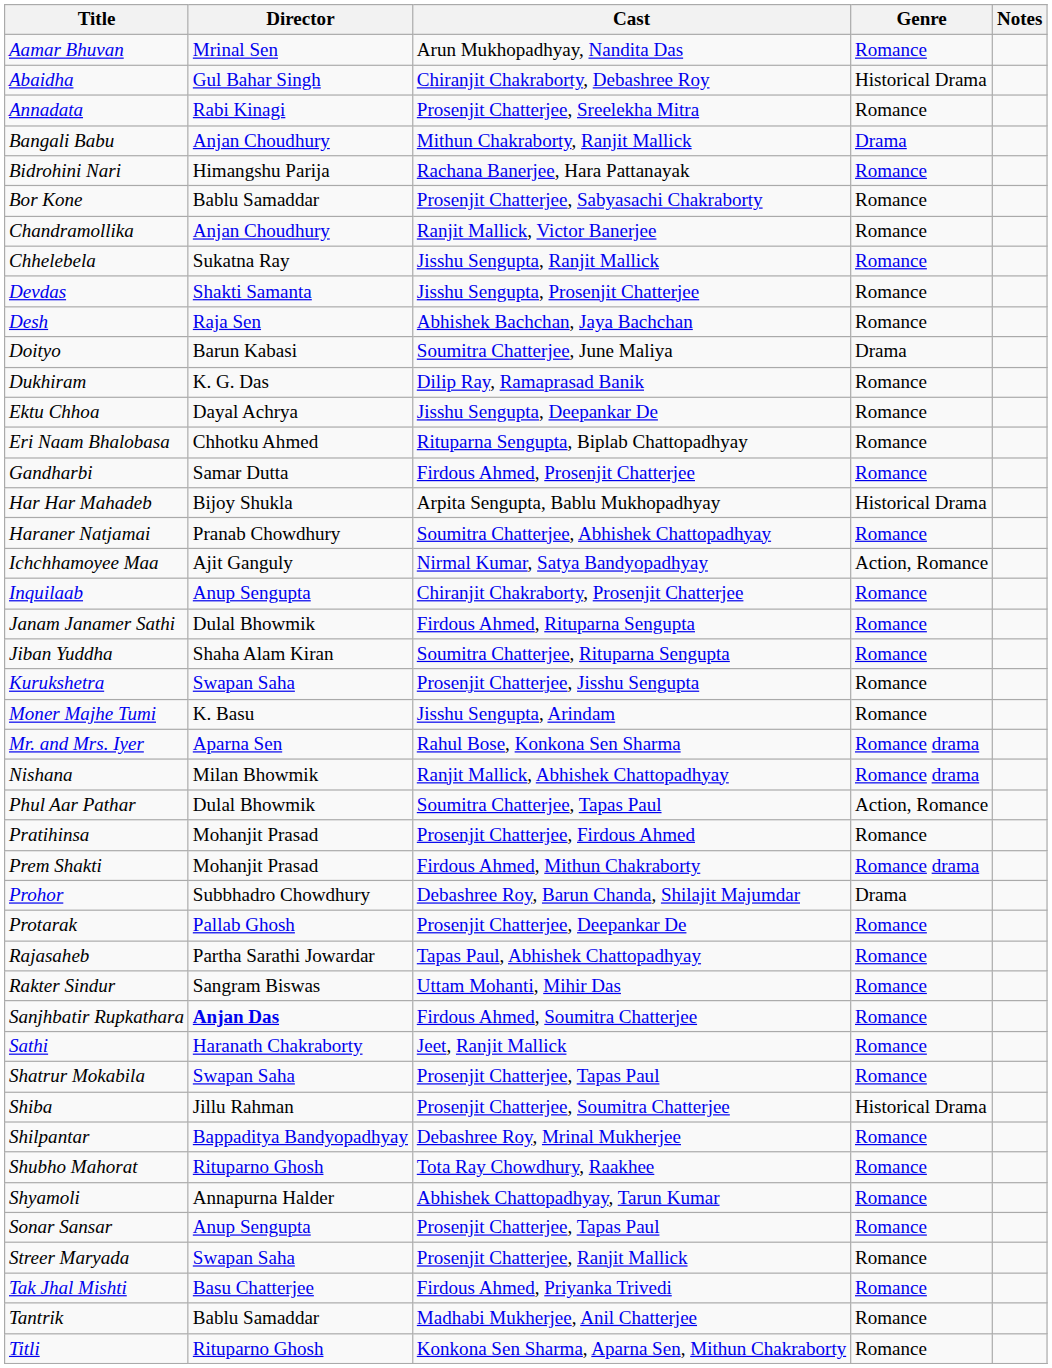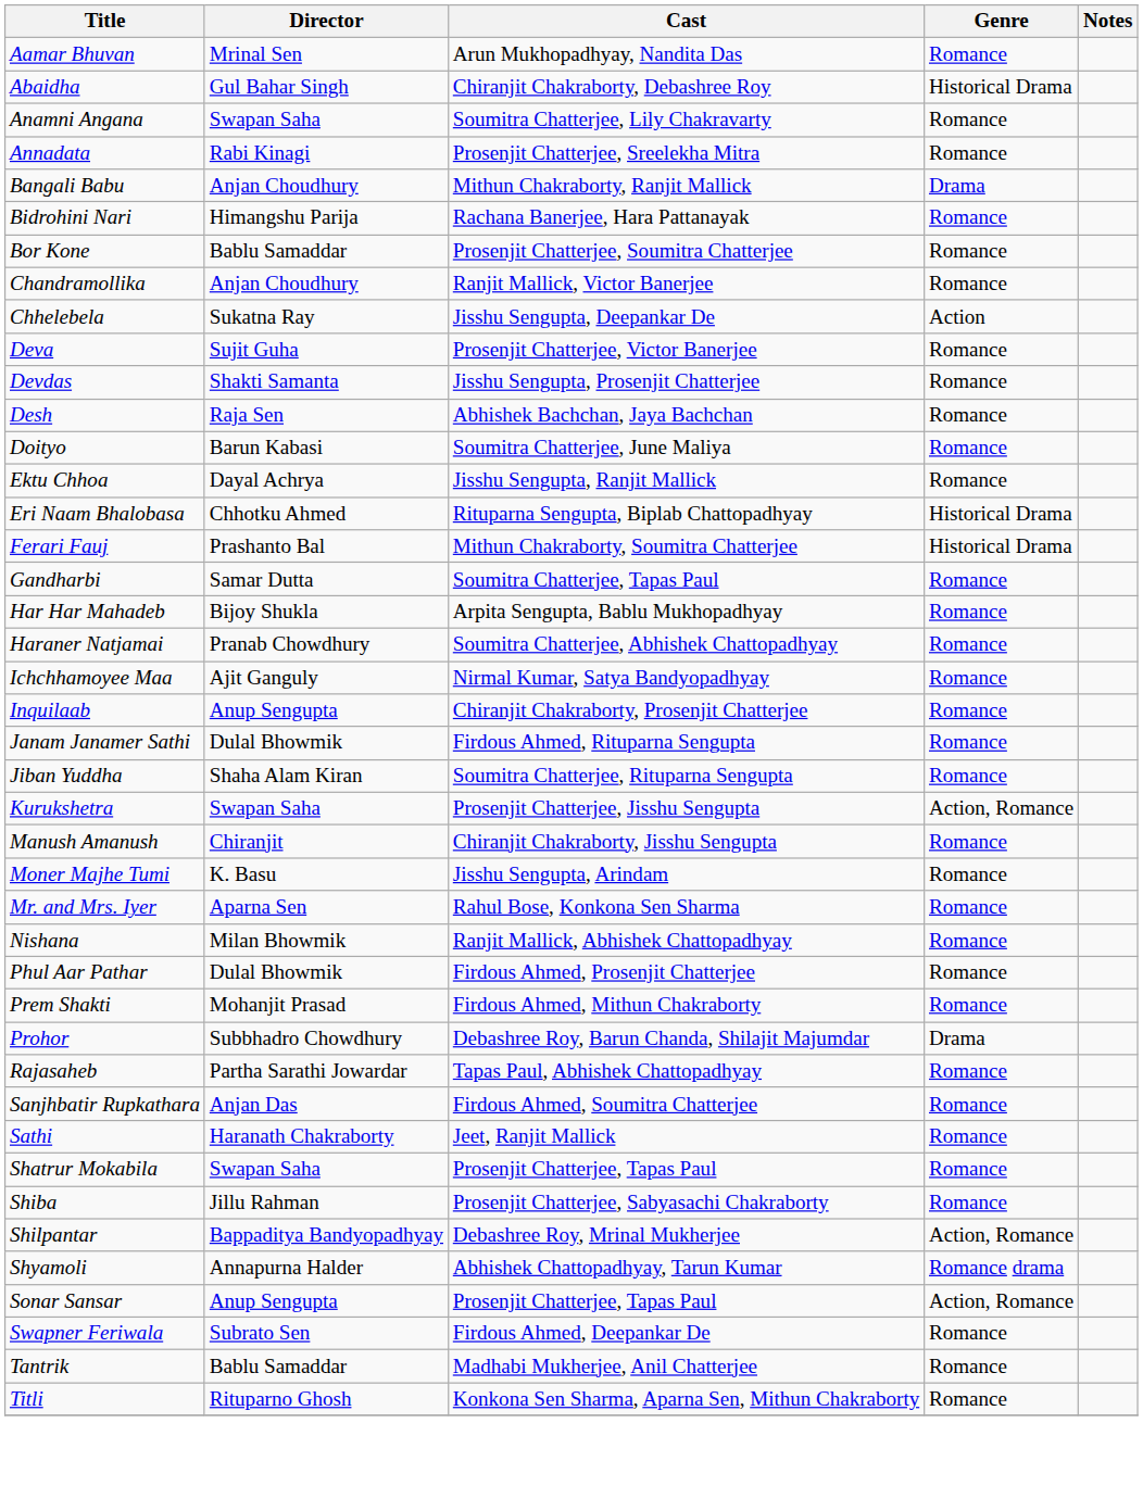+ row: Anamni Angana | Swapan Saha | Soumitra Chatterjee, Lily Chakravarty | Romance
Bor Kone | Cast: Prosenjit Chatterjee, Sabyasachi Chakraborty -> Prosenjit Chatterjee, Soumitra Chatterjee
Chhelebela | Cast: Jisshu Sengupta, Ranjit Mallick -> Jisshu Sengupta, Deepankar De
Chhelebela | Genre: Romance -> Action
+ row: Deva | Sujit Guha | Prosenjit Chatterjee, Victor Banerjee | Romance
Doityo | Genre: Drama -> Romance
- row: Dukhiram | K. G. Das | Dilip Ray, Ramaprasad Banik | Romance
Ektu Chhoa | Cast: Jisshu Sengupta, Deepankar De -> Jisshu Sengupta, Ranjit Mallick
Eri Naam Bhalobasa | Genre: Romance -> Historical Drama
+ row: Ferari Fauj | Prashanto Bal | Mithun Chakraborty, Soumitra Chatterjee | Historical Drama
Gandharbi | Cast: Firdous Ahmed, Prosenjit Chatterjee -> Soumitra Chatterjee, Tapas Paul
Har Har Mahadeb | Genre: Historical Drama -> Romance
Ichchhamoyee Maa | Genre: Action, Romance -> Romance
Kurukshetra | Genre: Romance -> Action, Romance
+ row: Manush Amanush | Chiranjit | Chiranjit Chakraborty, Jisshu Sengupta | Romance
Mr. and Mrs. Iyer | Genre: Romance drama -> Romance
Nishana | Genre: Romance drama -> Romance
Phul Aar Pathar | Cast: Soumitra Chatterjee, Tapas Paul -> Firdous Ahmed, Prosenjit Chatterjee
Phul Aar Pathar | Genre: Action, Romance -> Romance
- row: Pratihinsa | Mohanjit Prasad | Prosenjit Chatterjee, Firdous Ahmed | Romance
Prem Shakti | Genre: Romance drama -> Romance
- row: Protarak | Pallab Ghosh | Prosenjit Chatterjee, Deepankar De | Romance
- row: Rakter Sindur | Sangram Biswas | Uttam Mohanti, Mihir Das | Romance
Sanjhbatir Rupkathara | Director: bold -> normal
Shiba | Cast: Prosenjit Chatterjee, Soumitra Chatterjee -> Prosenjit Chatterjee, Sabyasachi Chakraborty
Shiba | Genre: Historical Drama -> Romance
Shilpantar | Genre: Romance -> Action, Romance
- row: Shubho Mahorat | Rituparno Ghosh | Tota Ray Chowdhury, Raakhee | Romance
Shyamoli | Genre: Romance -> Romance drama
Sonar Sansar | Genre: Romance -> Action, Romance
- row: Streer Maryada | Swapan Saha | Prosenjit Chatterjee, Ranjit Mallick | Romance
+ row: Swapner Feriwala | Subrato Sen | Firdous Ahmed, Deepankar De | Romance
- row: Tak Jhal Mishti | Basu Chatterjee | Firdous Ahmed, Priyanka Trivedi | Romance
